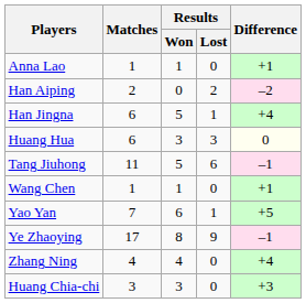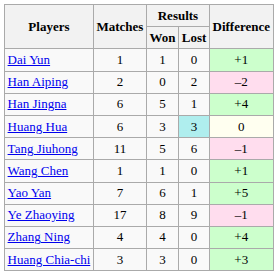- row: Anna Lao | 1 | 1 | 0 | +1
+ row: Dai Yun | 1 | 1 | 0 | +1
Huang Hua | Results / Lost: no background -> paleturquoise background
